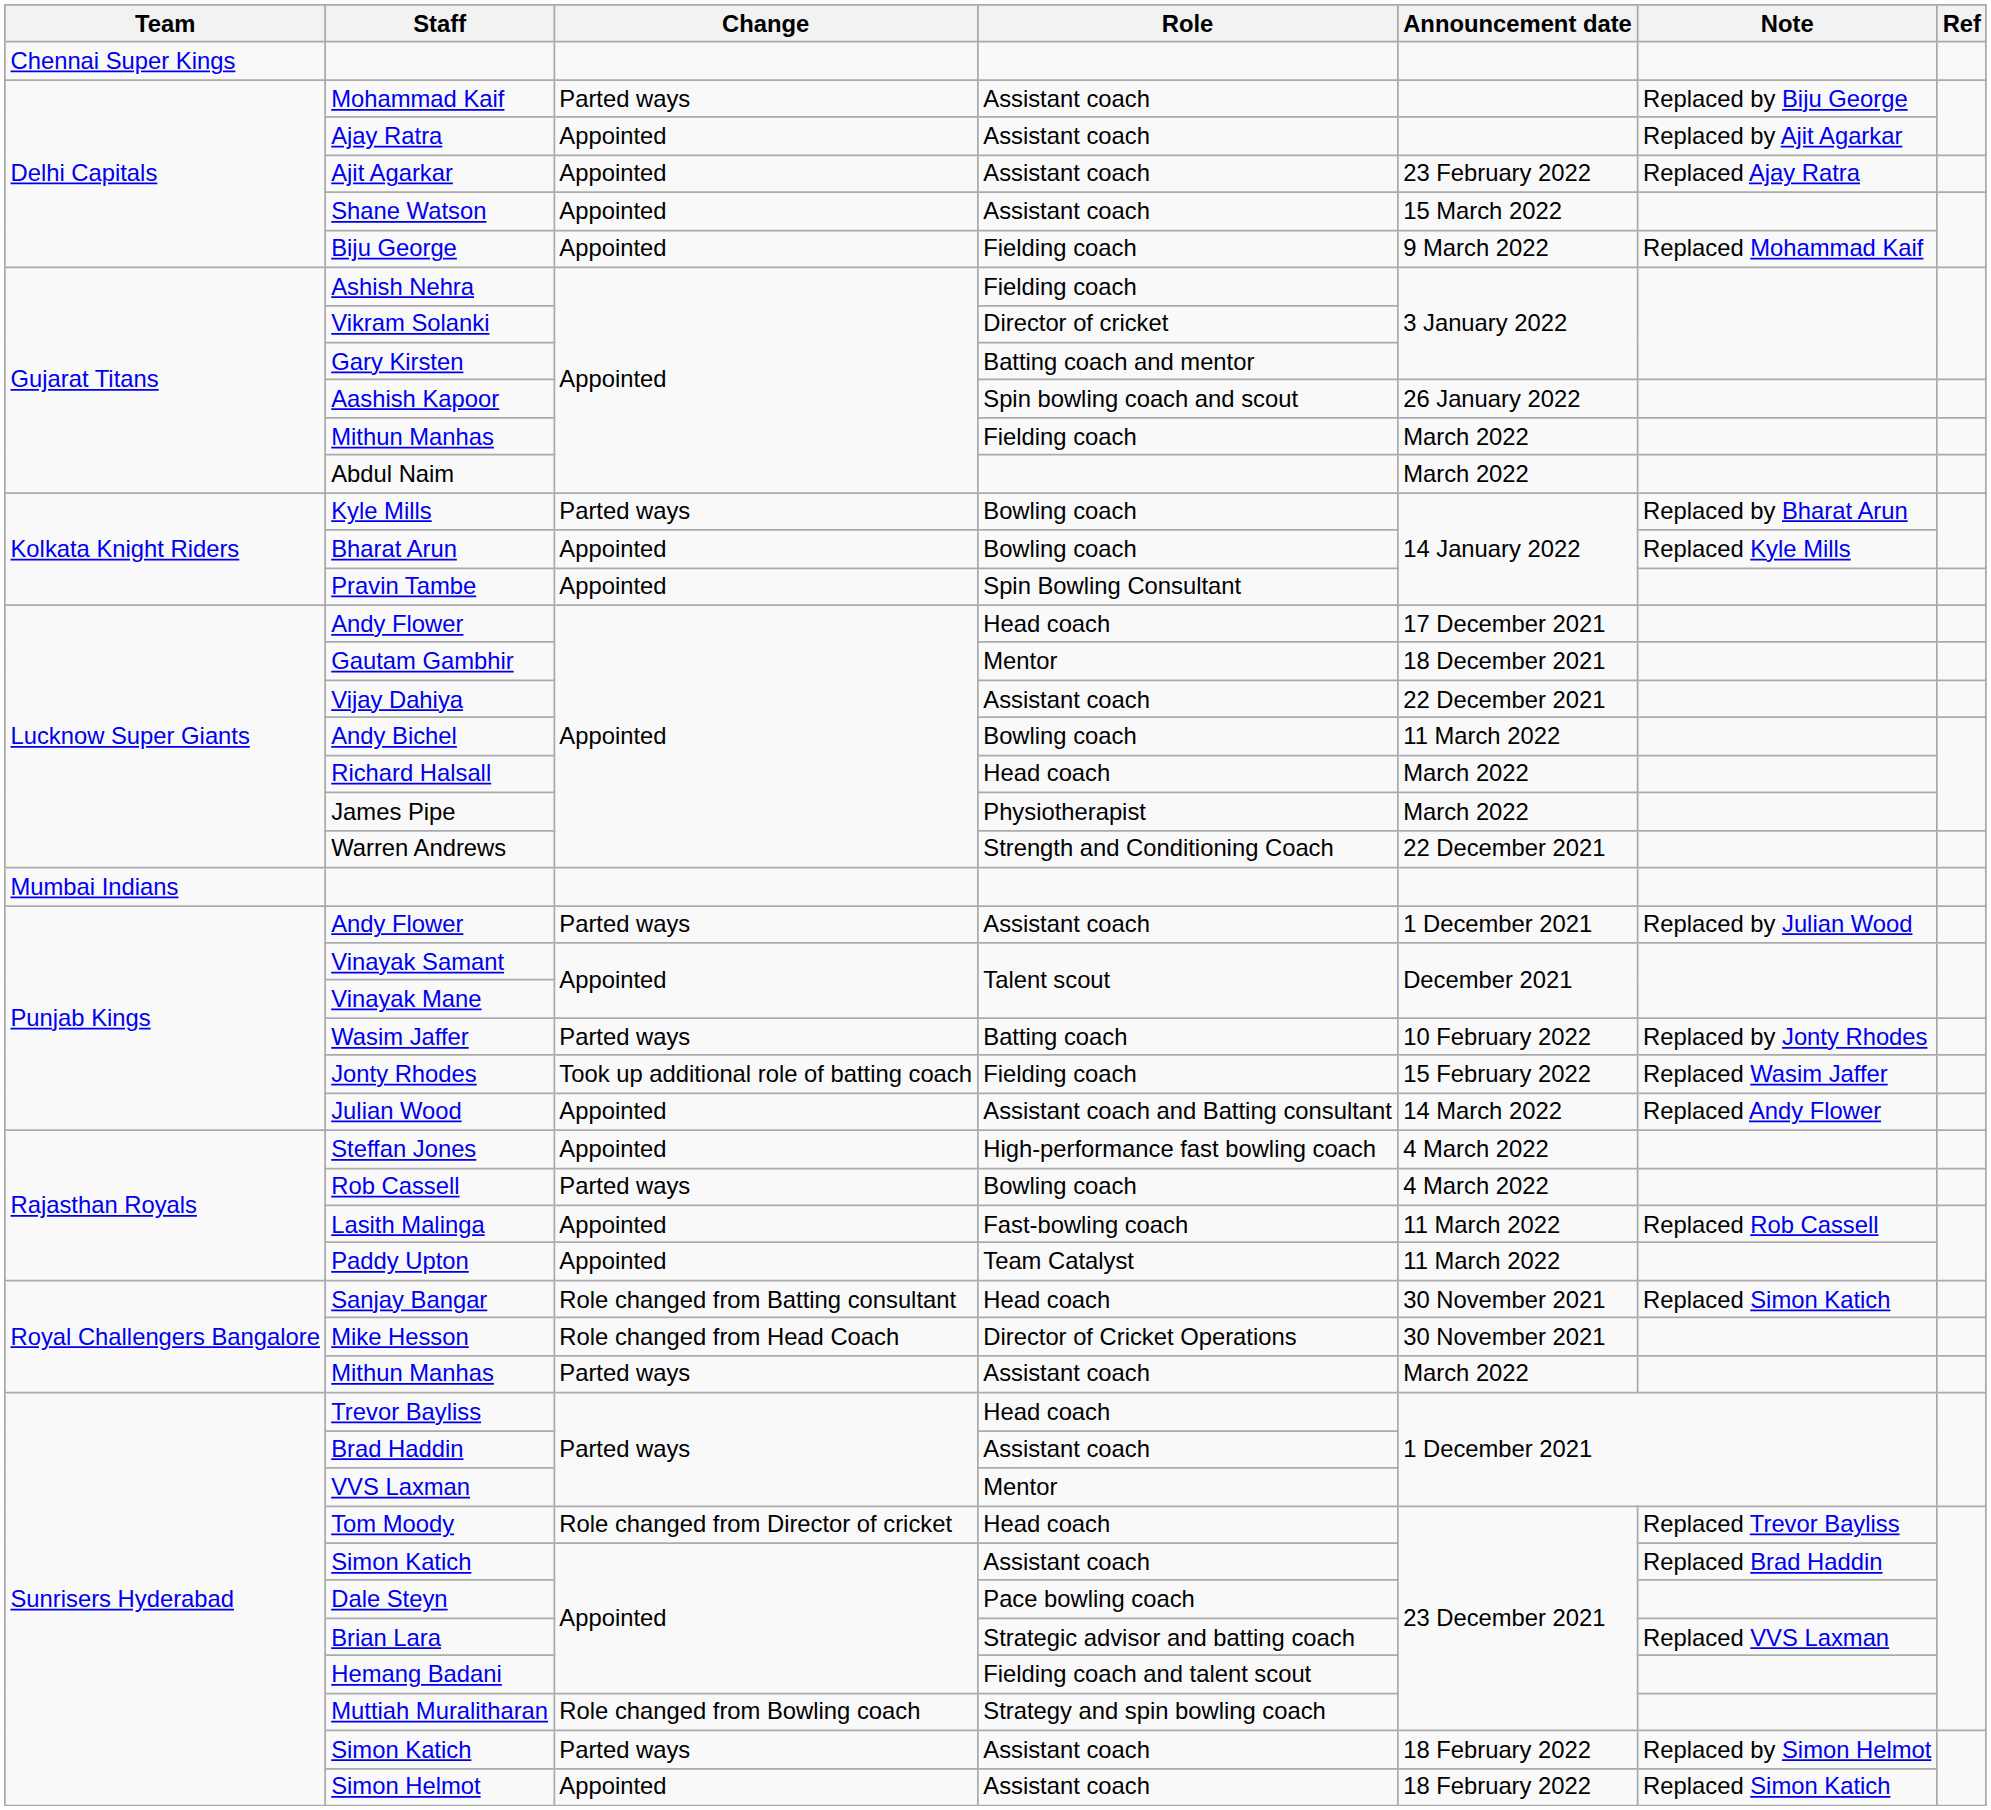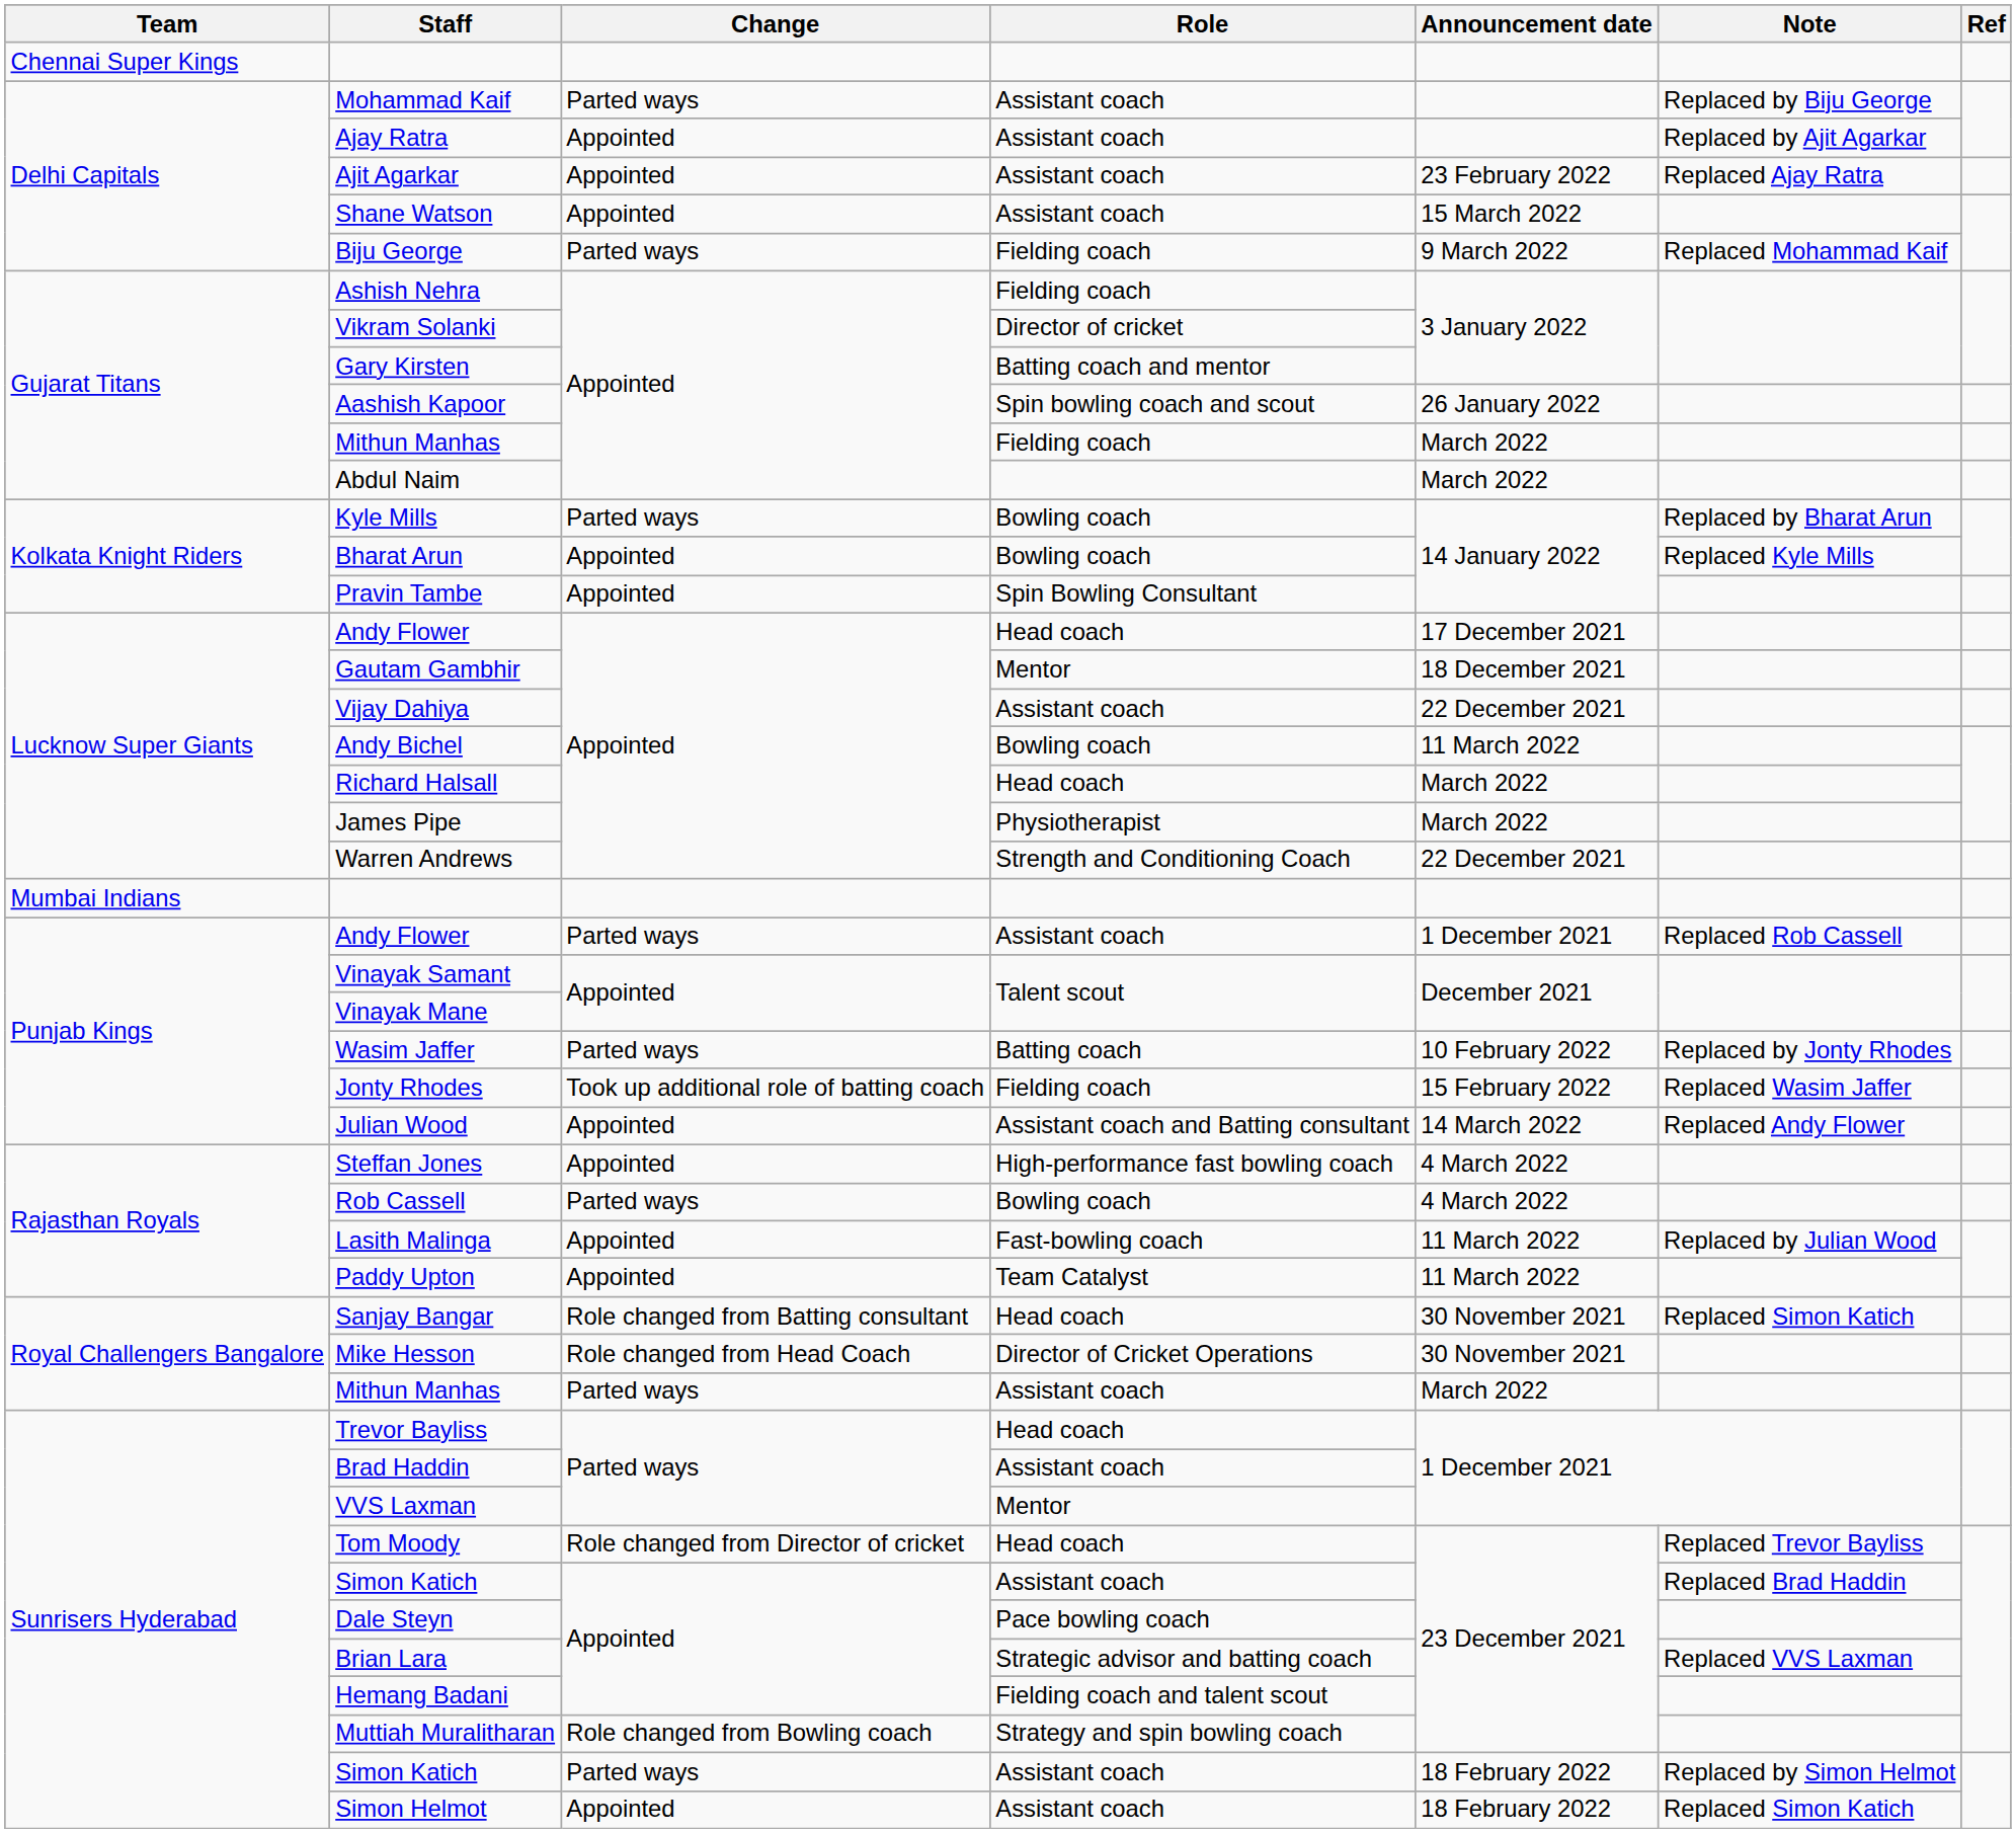Biju George | Change: Appointed -> Parted ways
Punjab Kings / Andy Flower | Note: Replaced by Julian Wood -> Replaced Rob Cassell
Lasith Malinga | Note: Replaced Rob Cassell -> Replaced by Julian Wood
